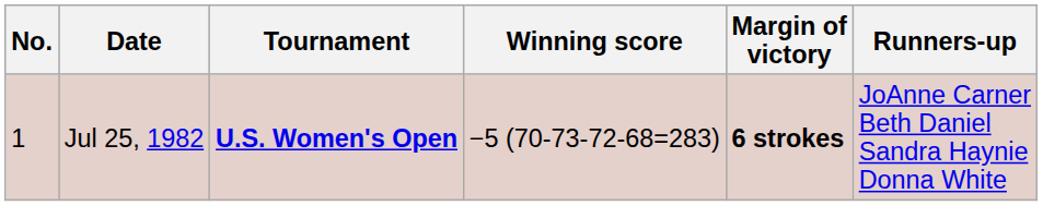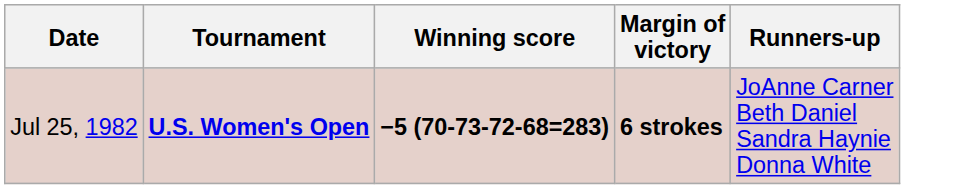- column: No. | 1
Jul 25, 1982 | Winning score: normal -> bold
